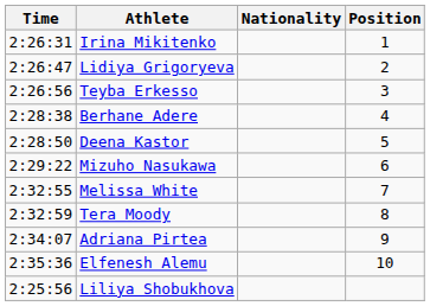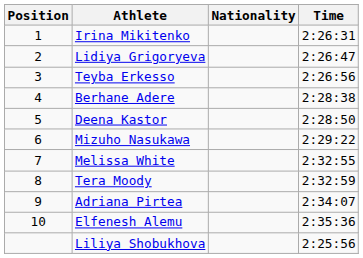columns swapped: Position <-> Time
